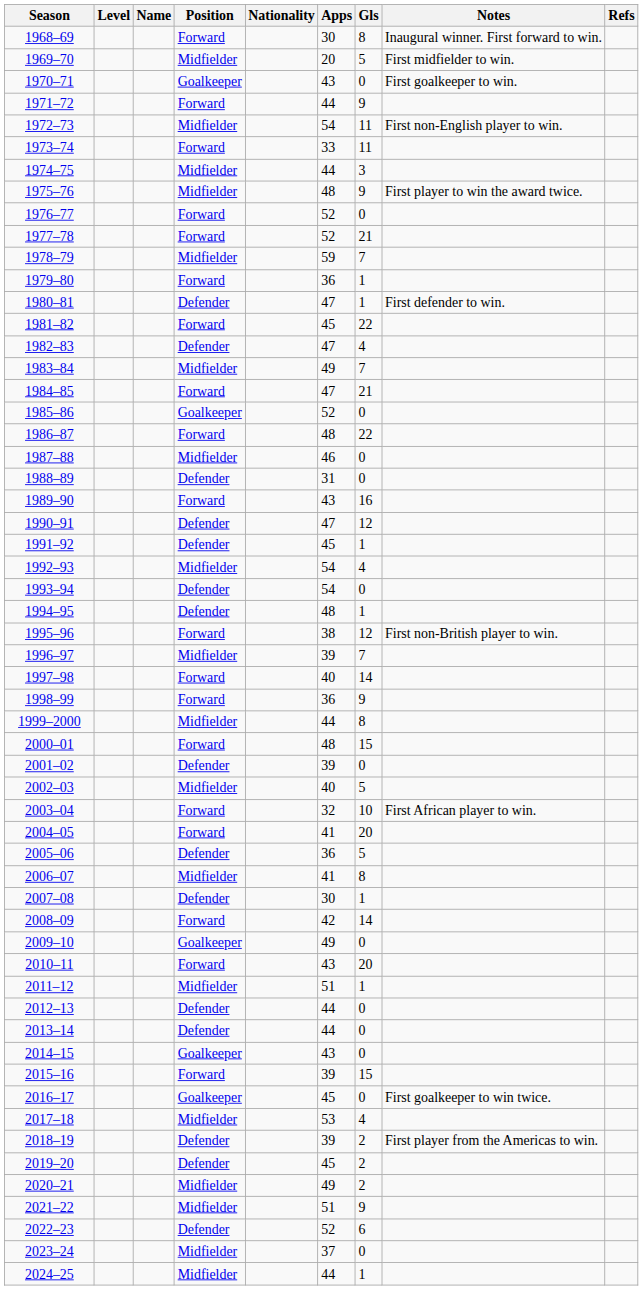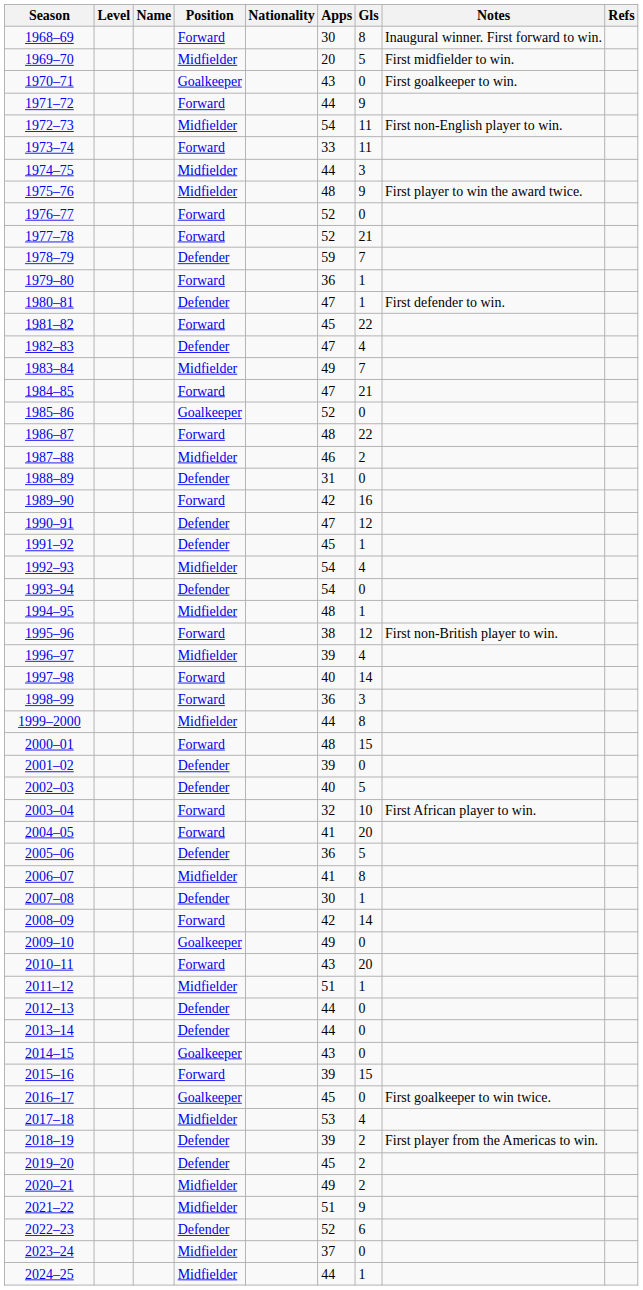1978–79 | Position: Midfielder -> Defender
1987–88 | Gls: 0 -> 2
1989–90 | Apps: 43 -> 42
1994–95 | Position: Defender -> Midfielder
1996–97 | Gls: 7 -> 4
1998–99 | Gls: 9 -> 3
2002–03 | Position: Midfielder -> Defender
